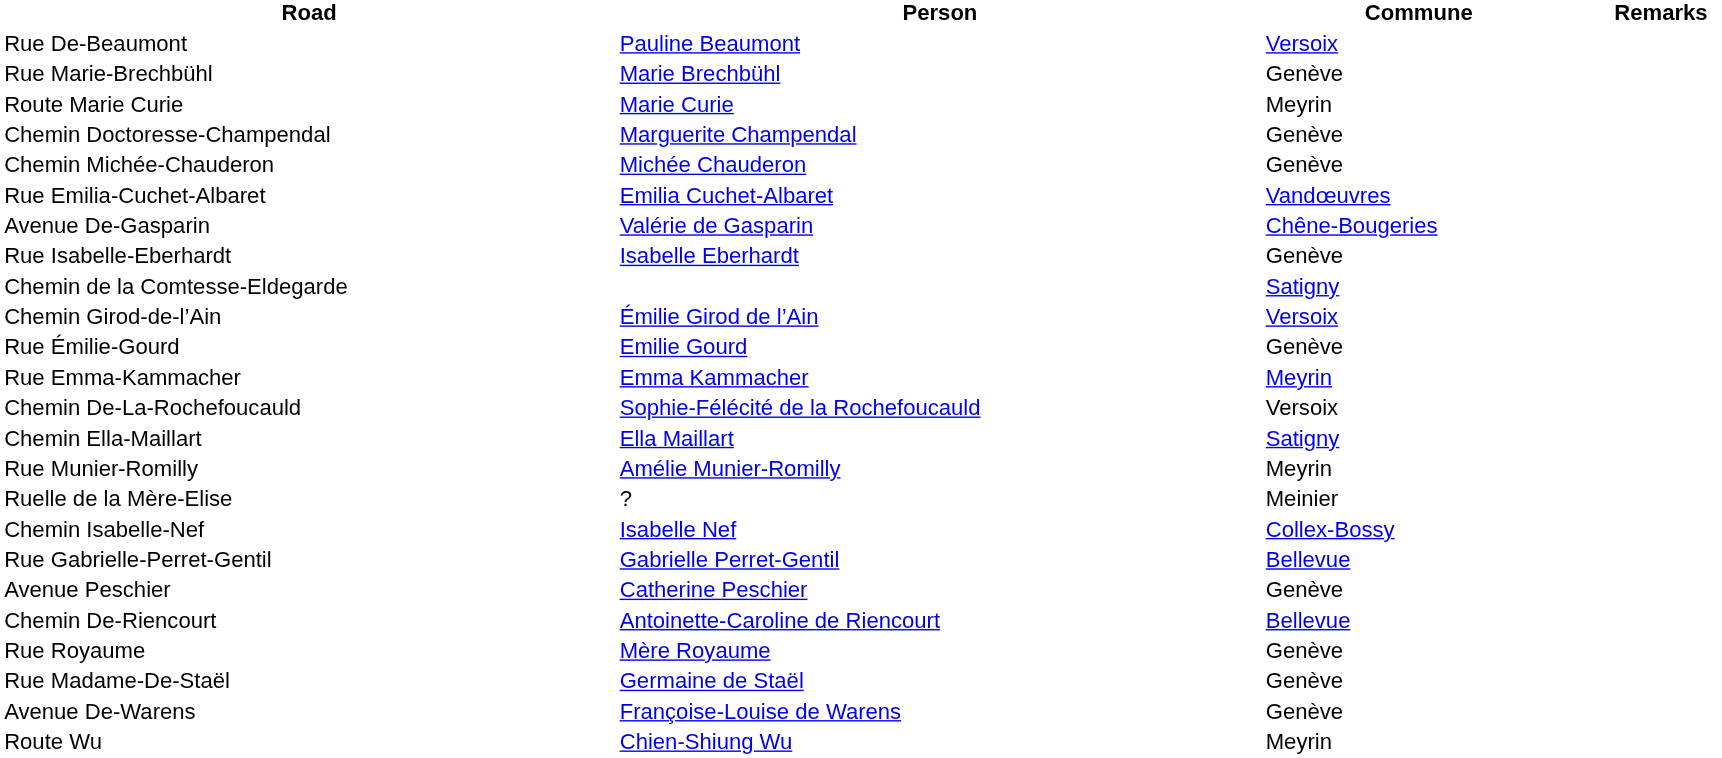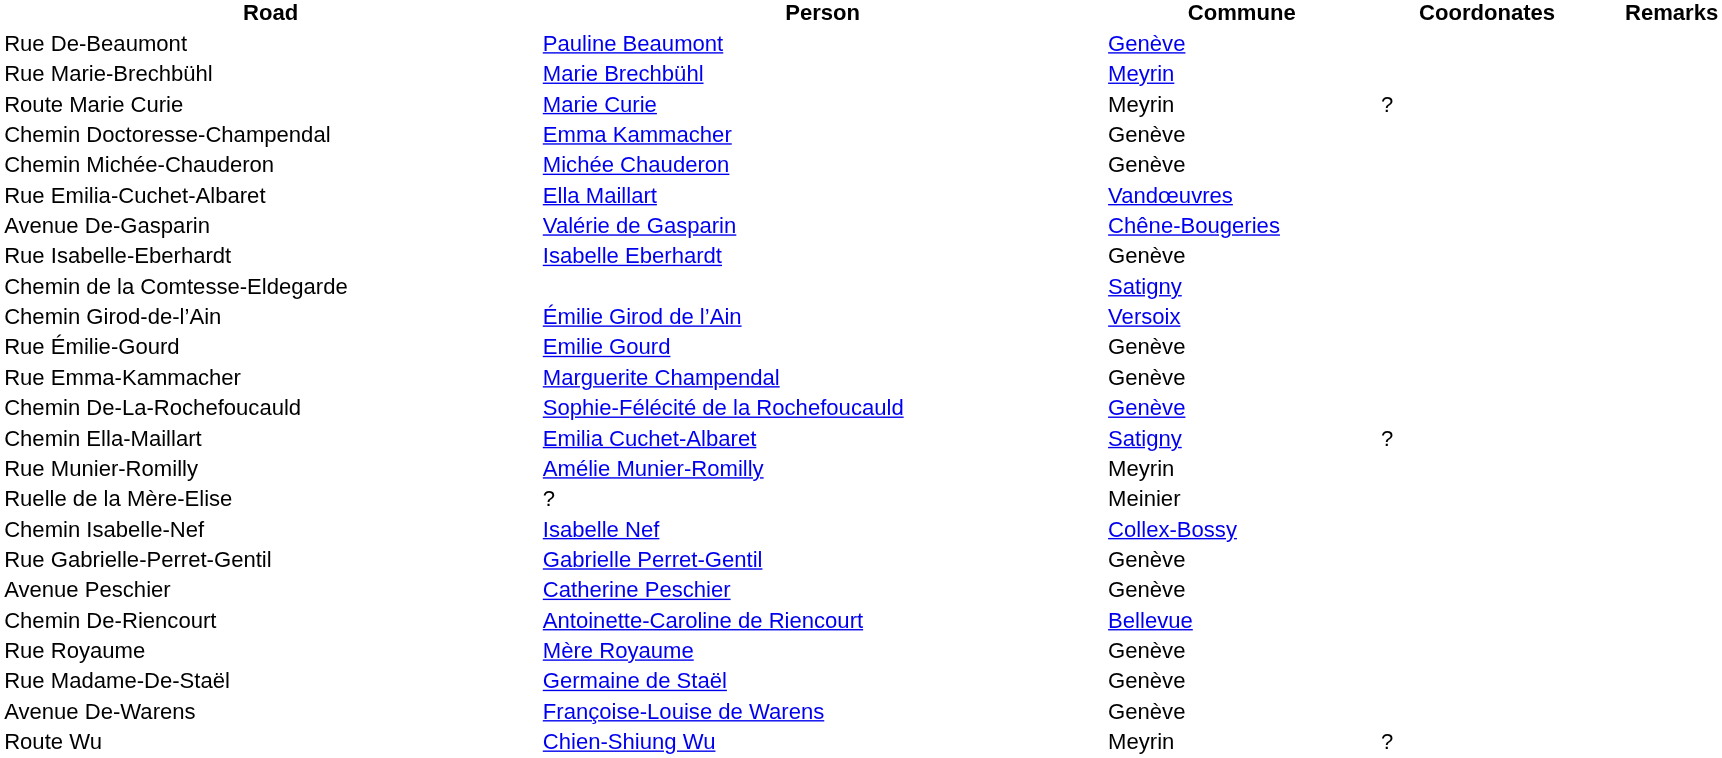+ column: Coordonates | ? | ? | ?
Rue De-Beaumont | Commune: Versoix -> Genève
Rue Marie-Brechbühl | Commune: Genève -> Meyrin
Chemin Doctoresse-Champendal | Person: Marguerite Champendal -> Emma Kammacher
Rue Emilia-Cuchet-Albaret | Person: Emilia Cuchet-Albaret -> Ella Maillart
Rue Emma-Kammacher | Person: Emma Kammacher -> Marguerite Champendal
Rue Emma-Kammacher | Commune: Meyrin -> Genève
Chemin De-La-Rochefoucauld | Commune: Versoix -> Genève
Chemin Ella-Maillart | Person: Ella Maillart -> Emilia Cuchet-Albaret
Rue Gabrielle-Perret-Gentil | Commune: Bellevue -> Genève
